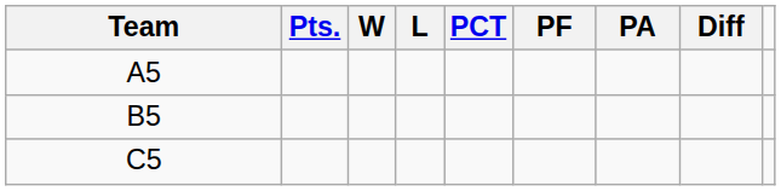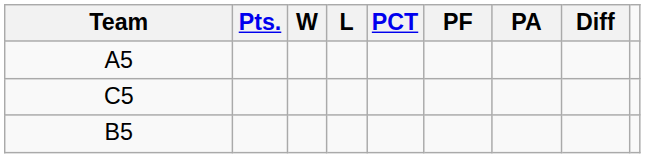rows swapped: B5 <-> C5
